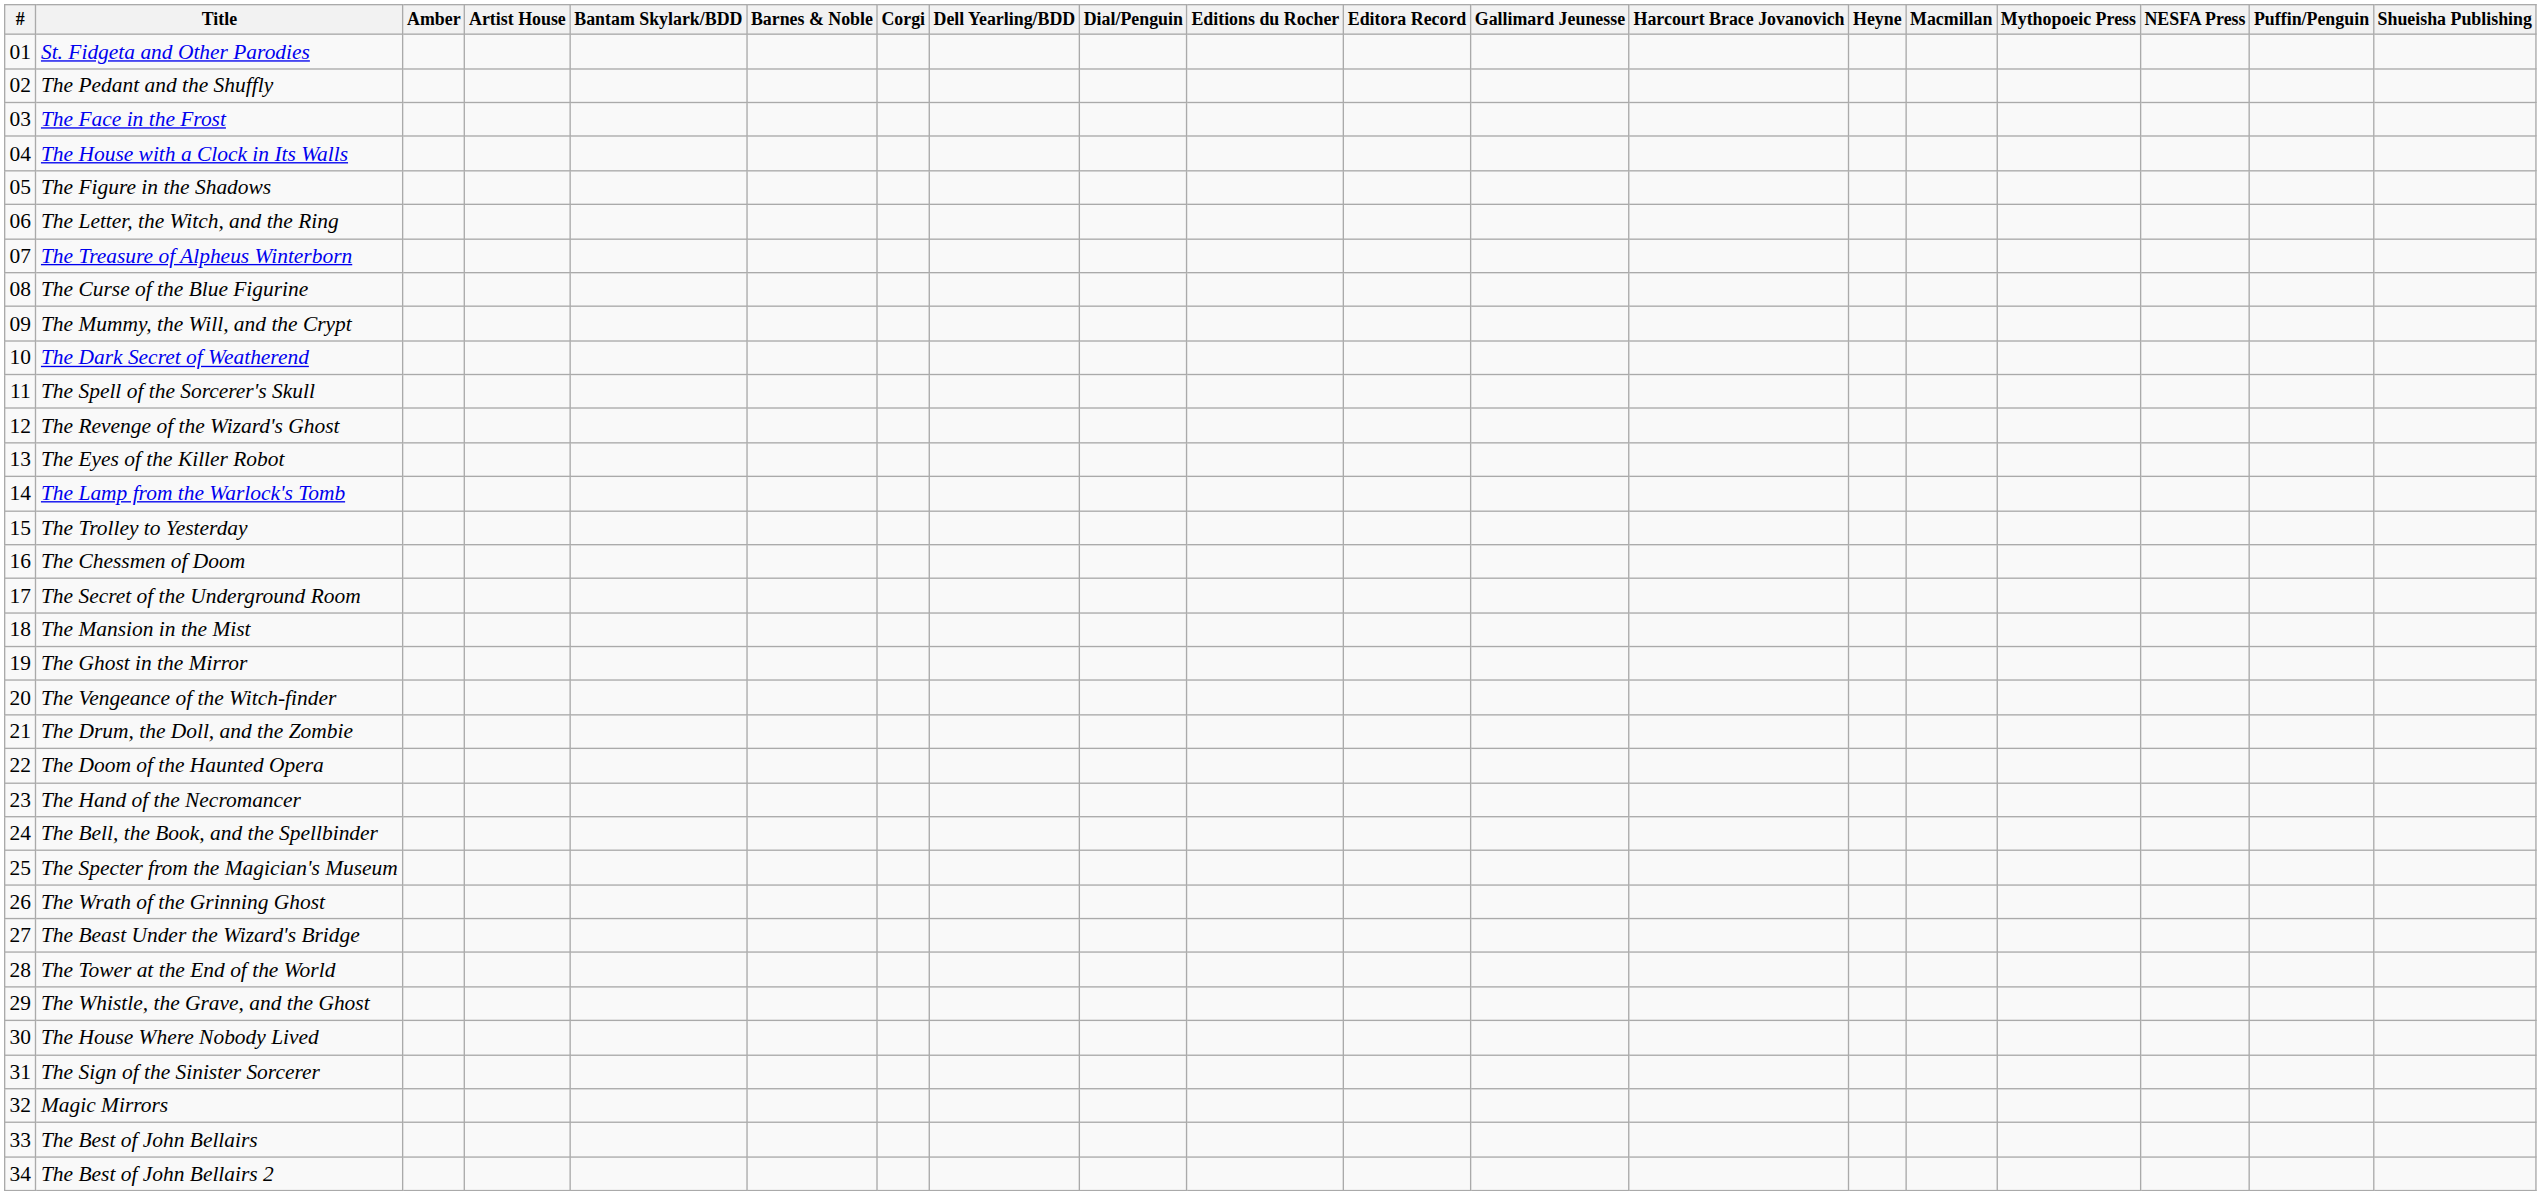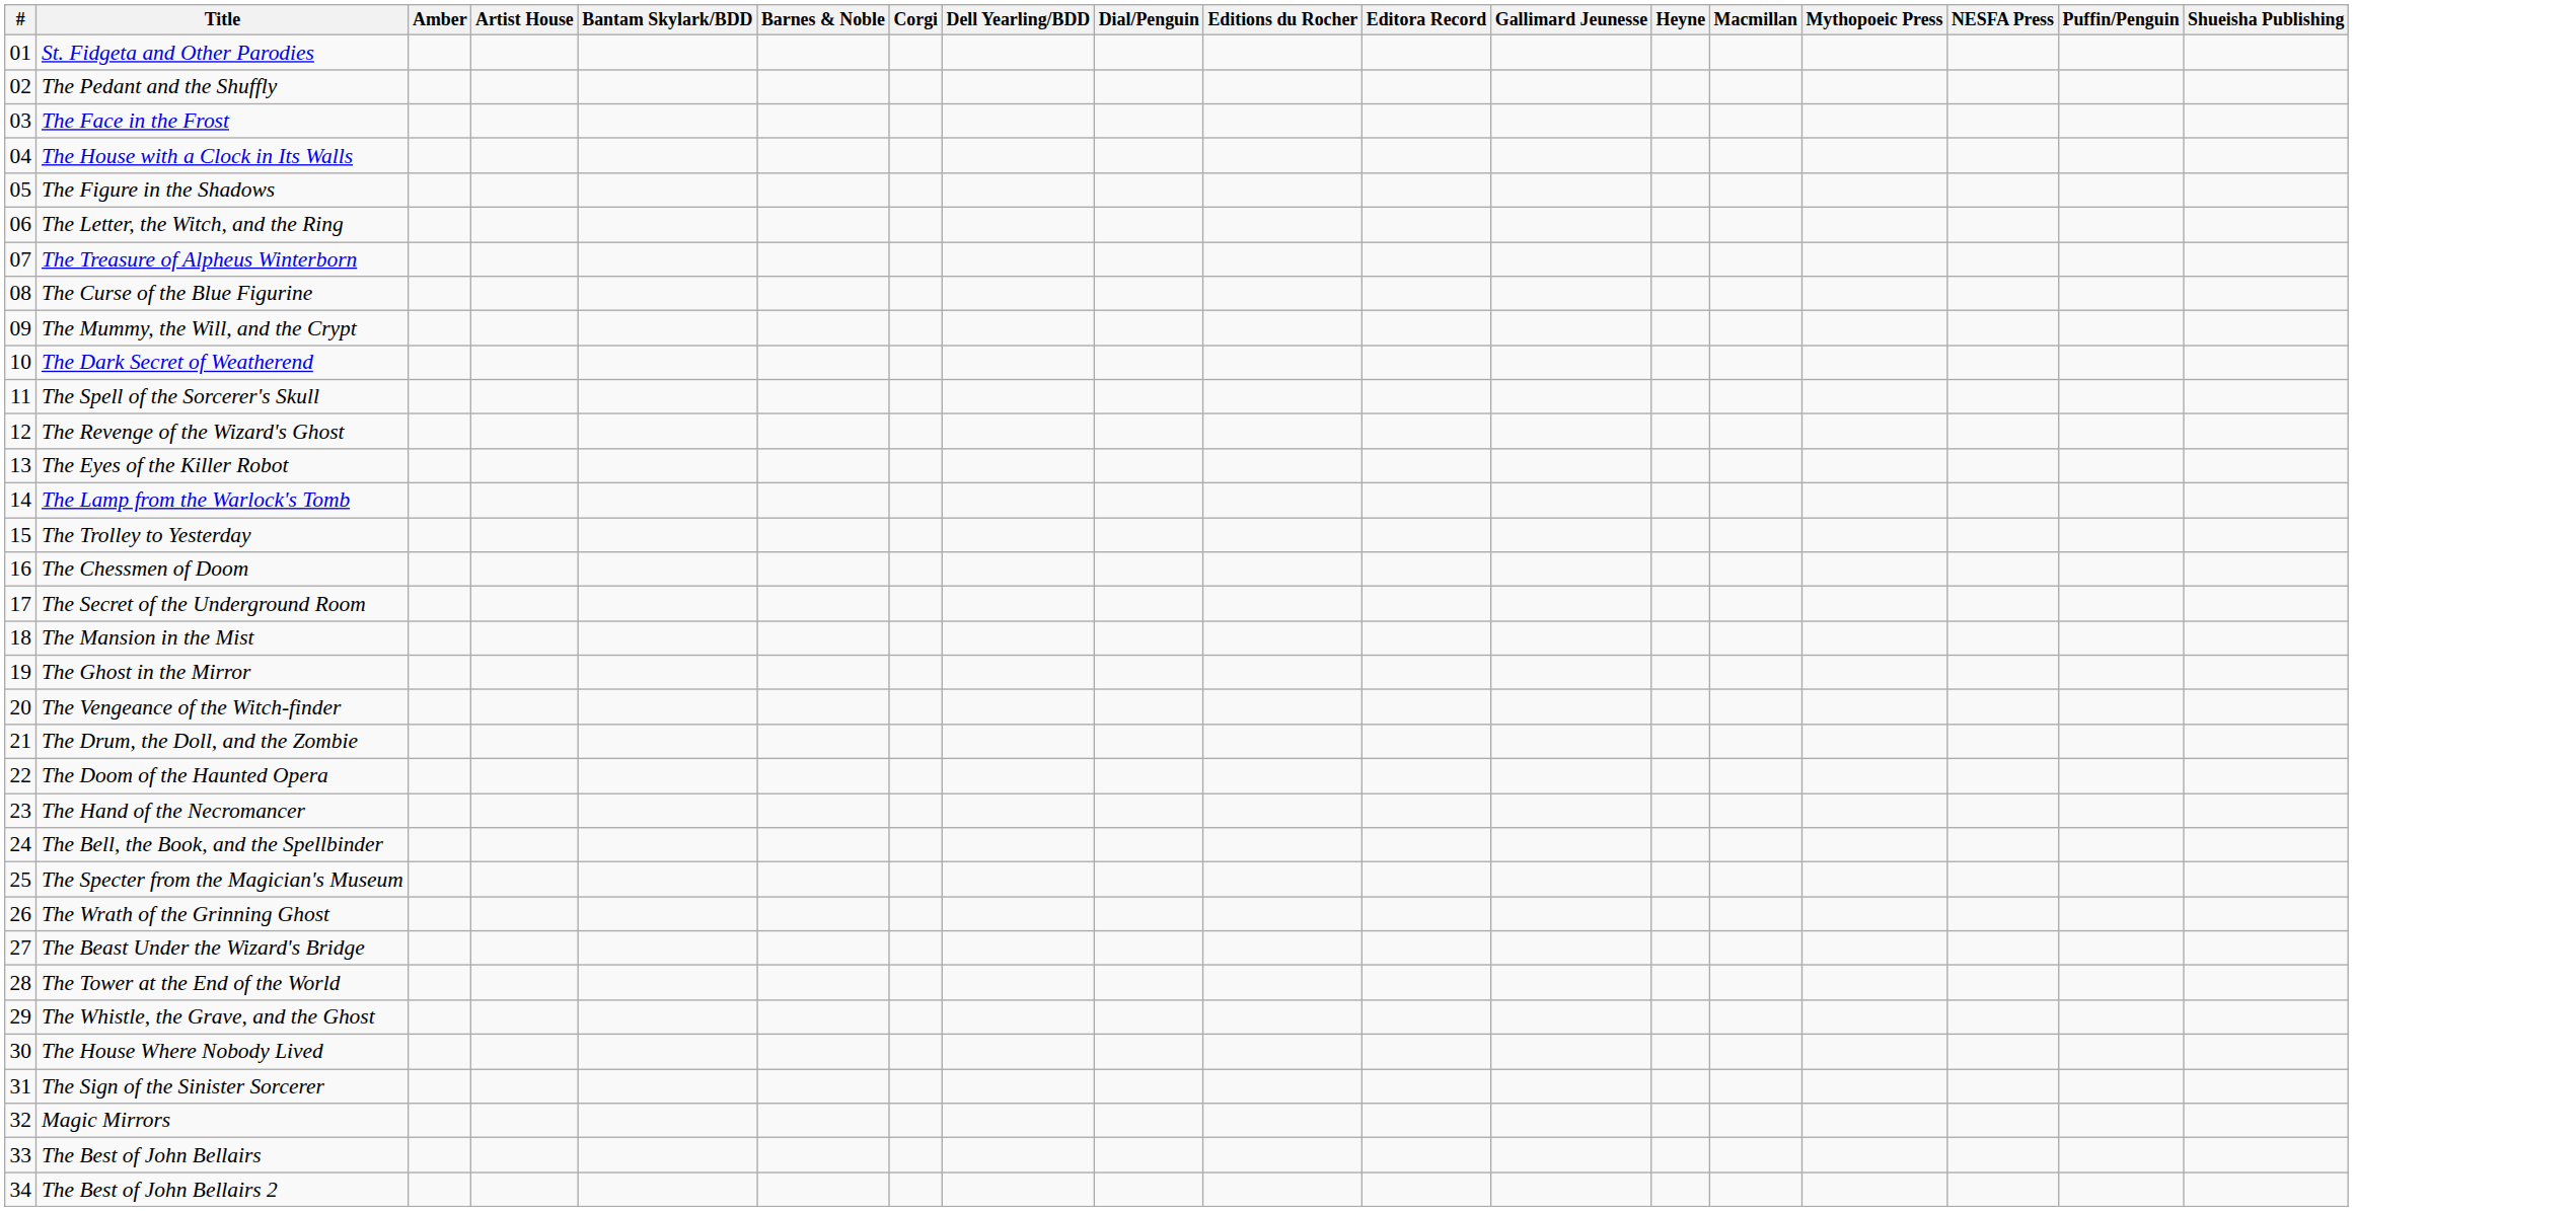- column: Harcourt Brace Jovanovich
